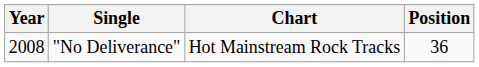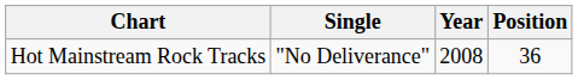columns swapped: Year <-> Chart
